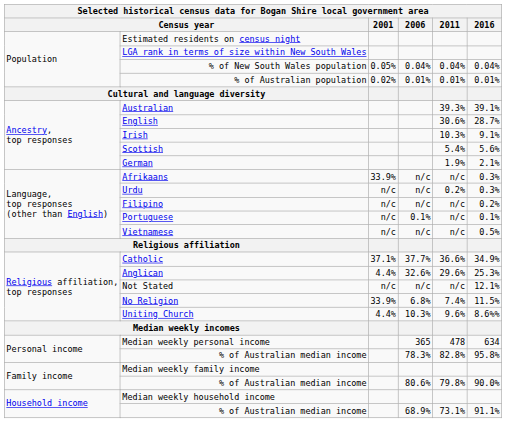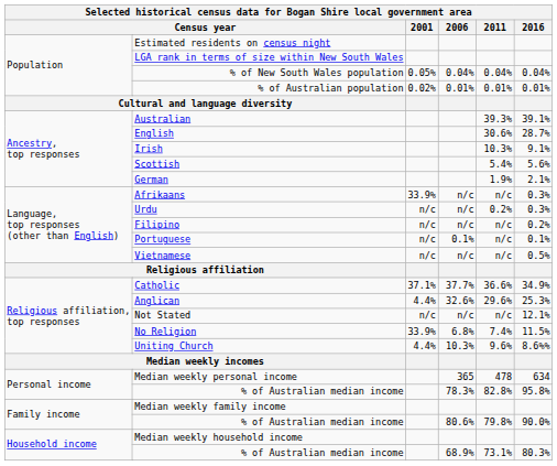Household income / % of Australian median income | 2016: 91.1% -> 80.3%
